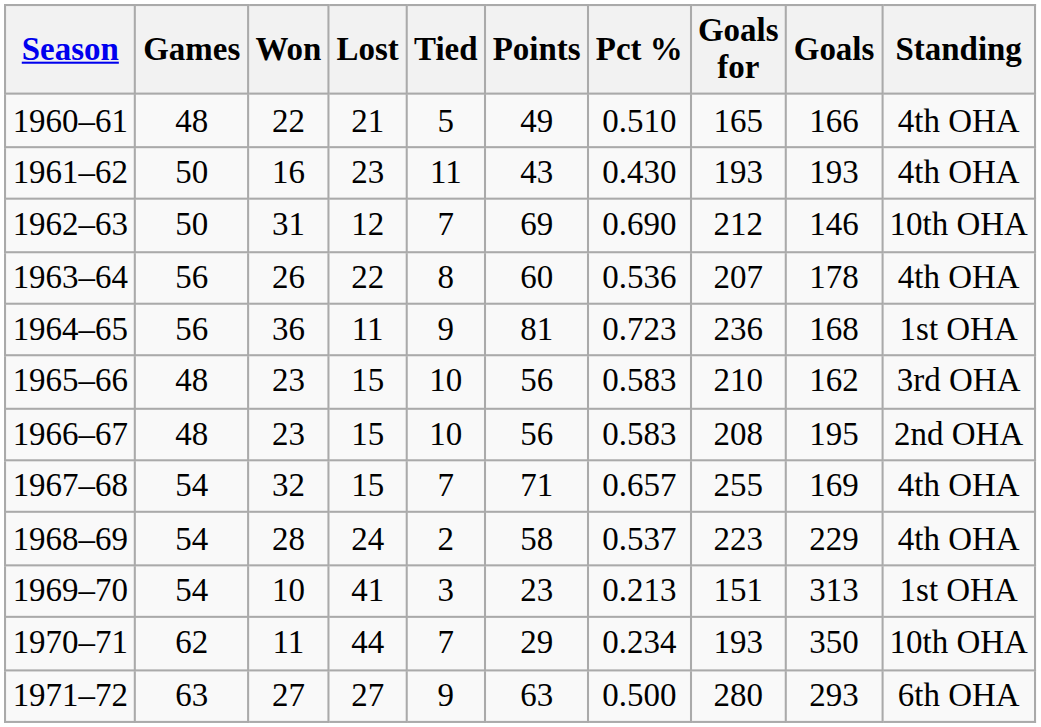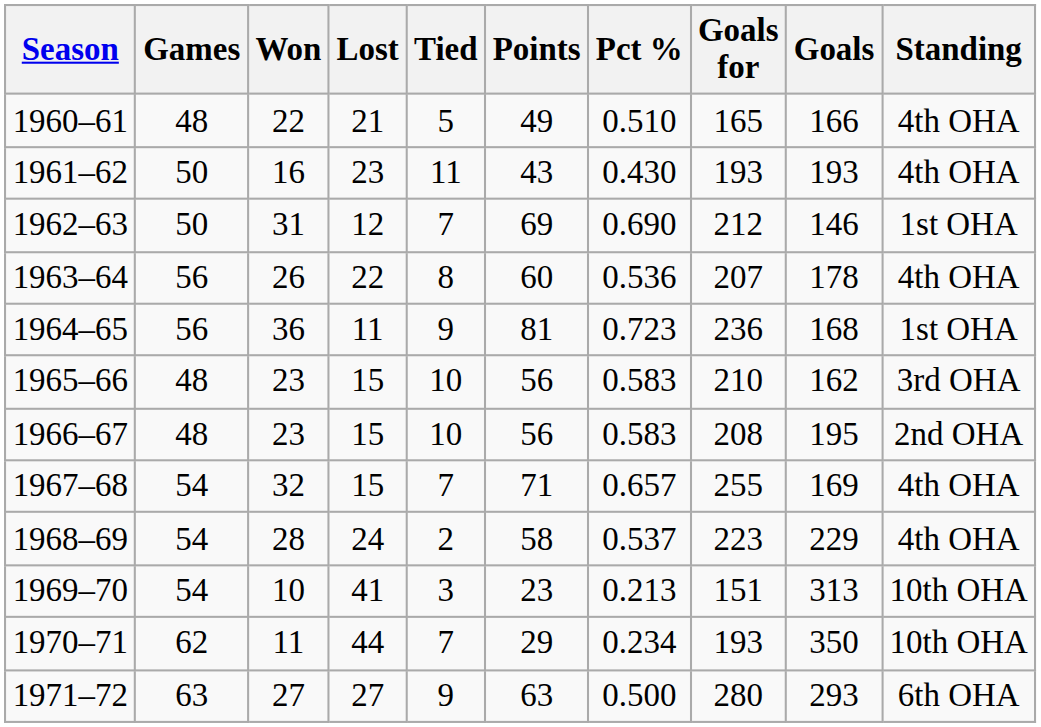1962–63 | Standing: 10th OHA -> 1st OHA
1969–70 | Standing: 1st OHA -> 10th OHA
